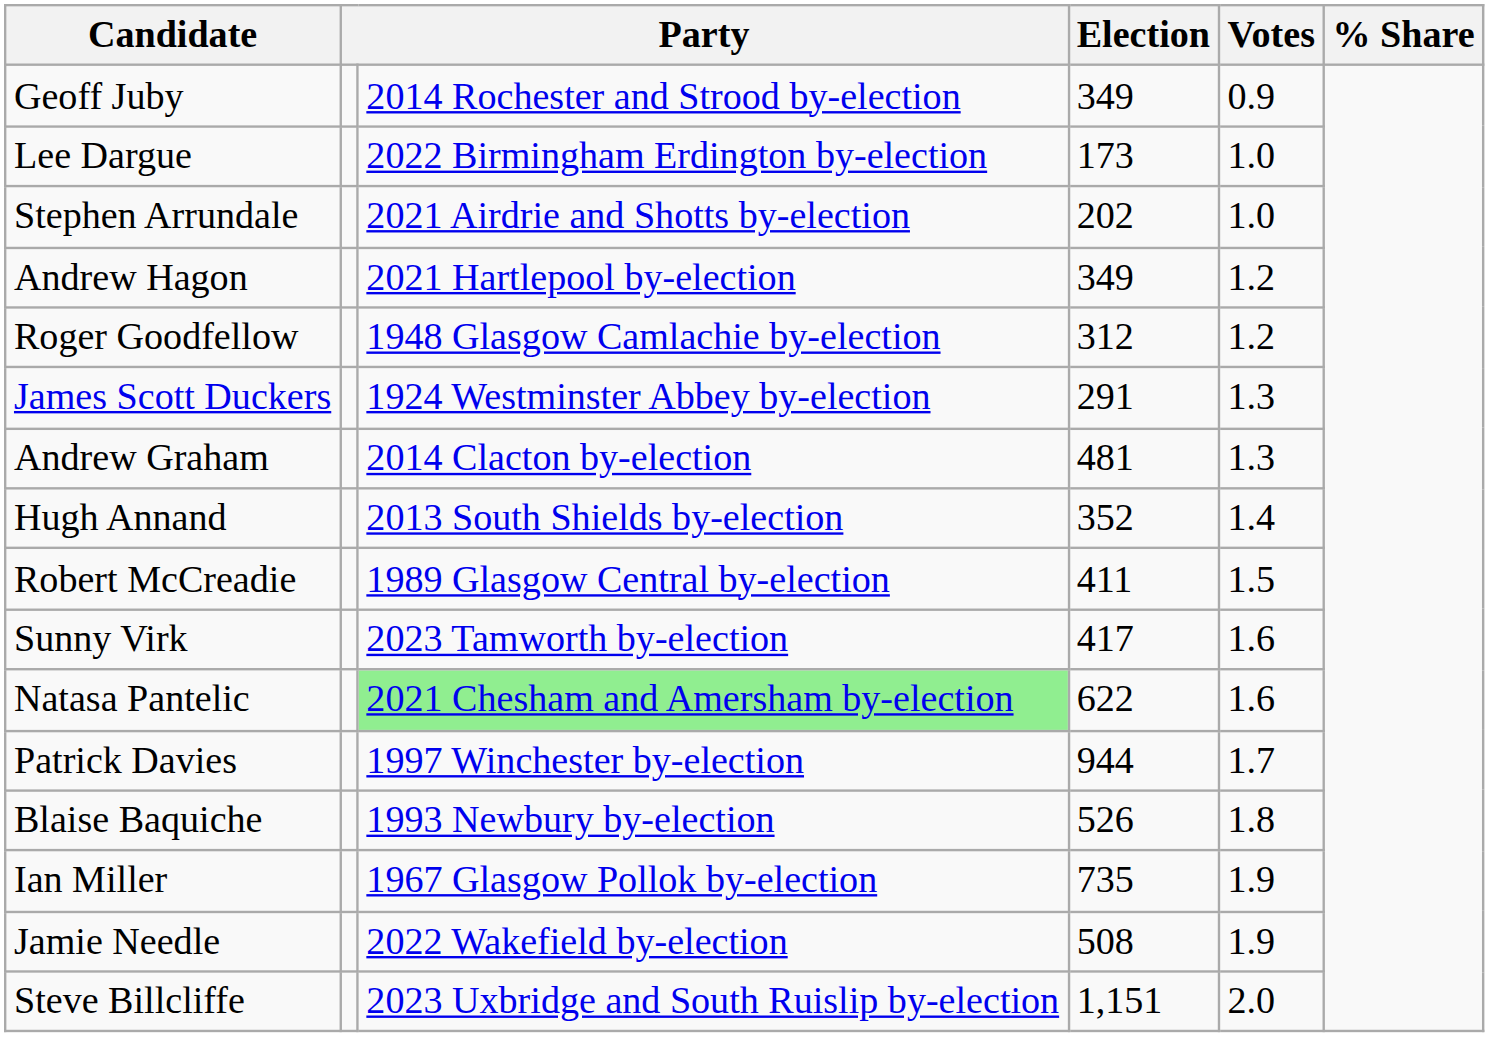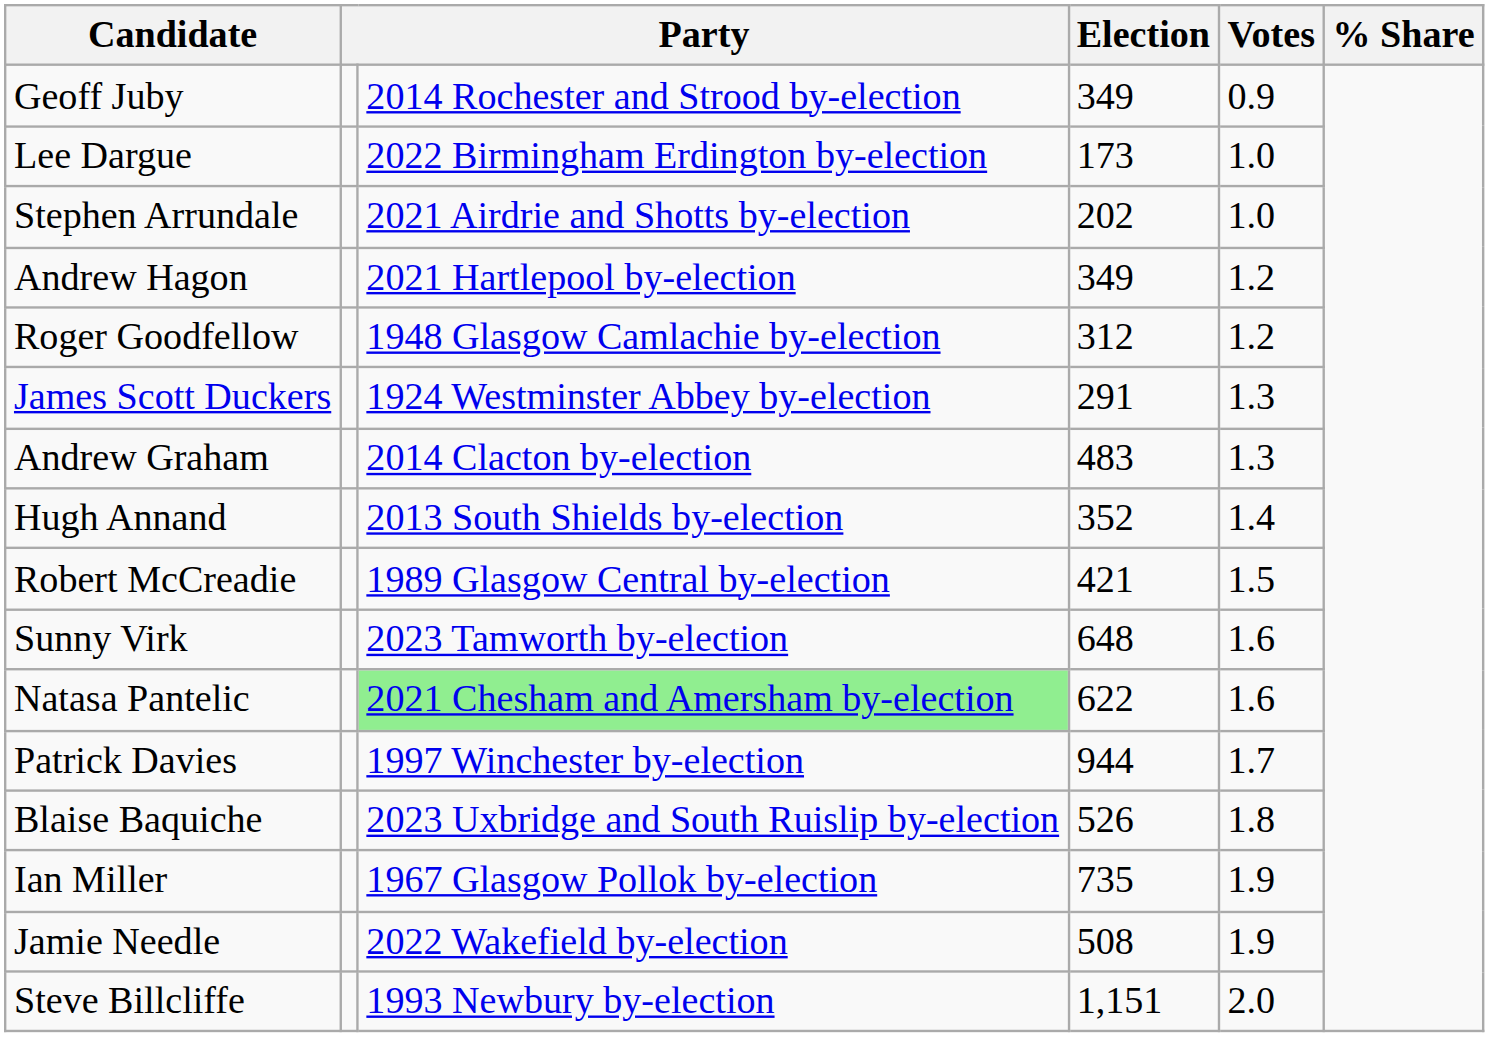Andrew Graham | Election: 481 -> 483
Robert McCreadie | Election: 411 -> 421
Sunny Virk | Election: 417 -> 648
Blaise Baquiche | column 3: 1993 Newbury by-election -> 2023 Uxbridge and South Ruislip by-election
Steve Billcliffe | column 3: 2023 Uxbridge and South Ruislip by-election -> 1993 Newbury by-election
